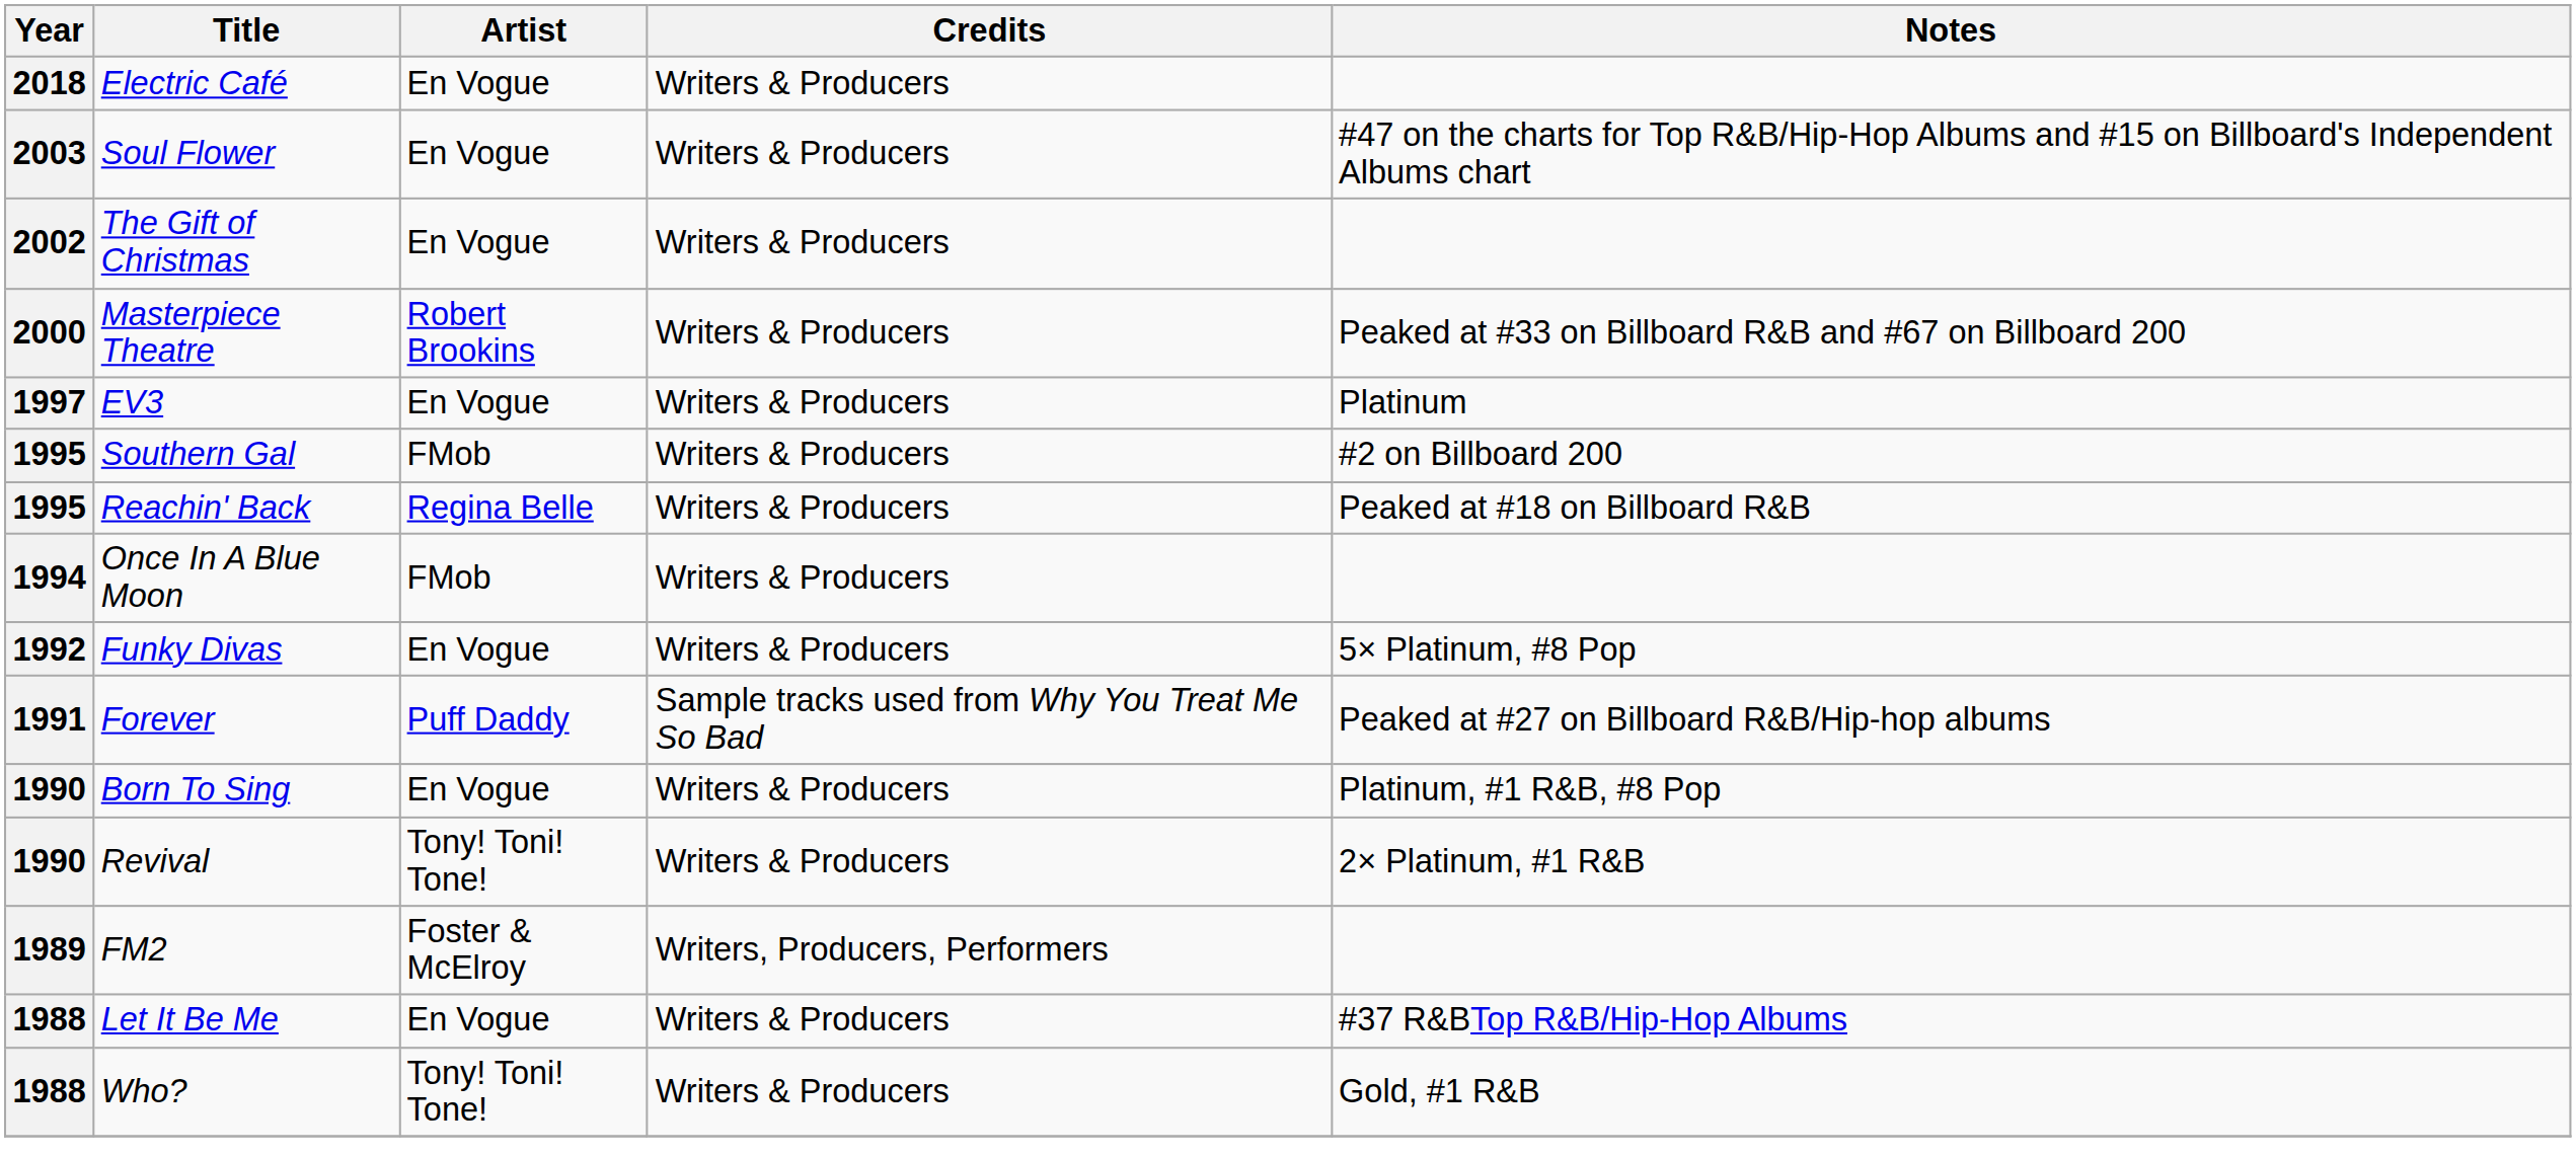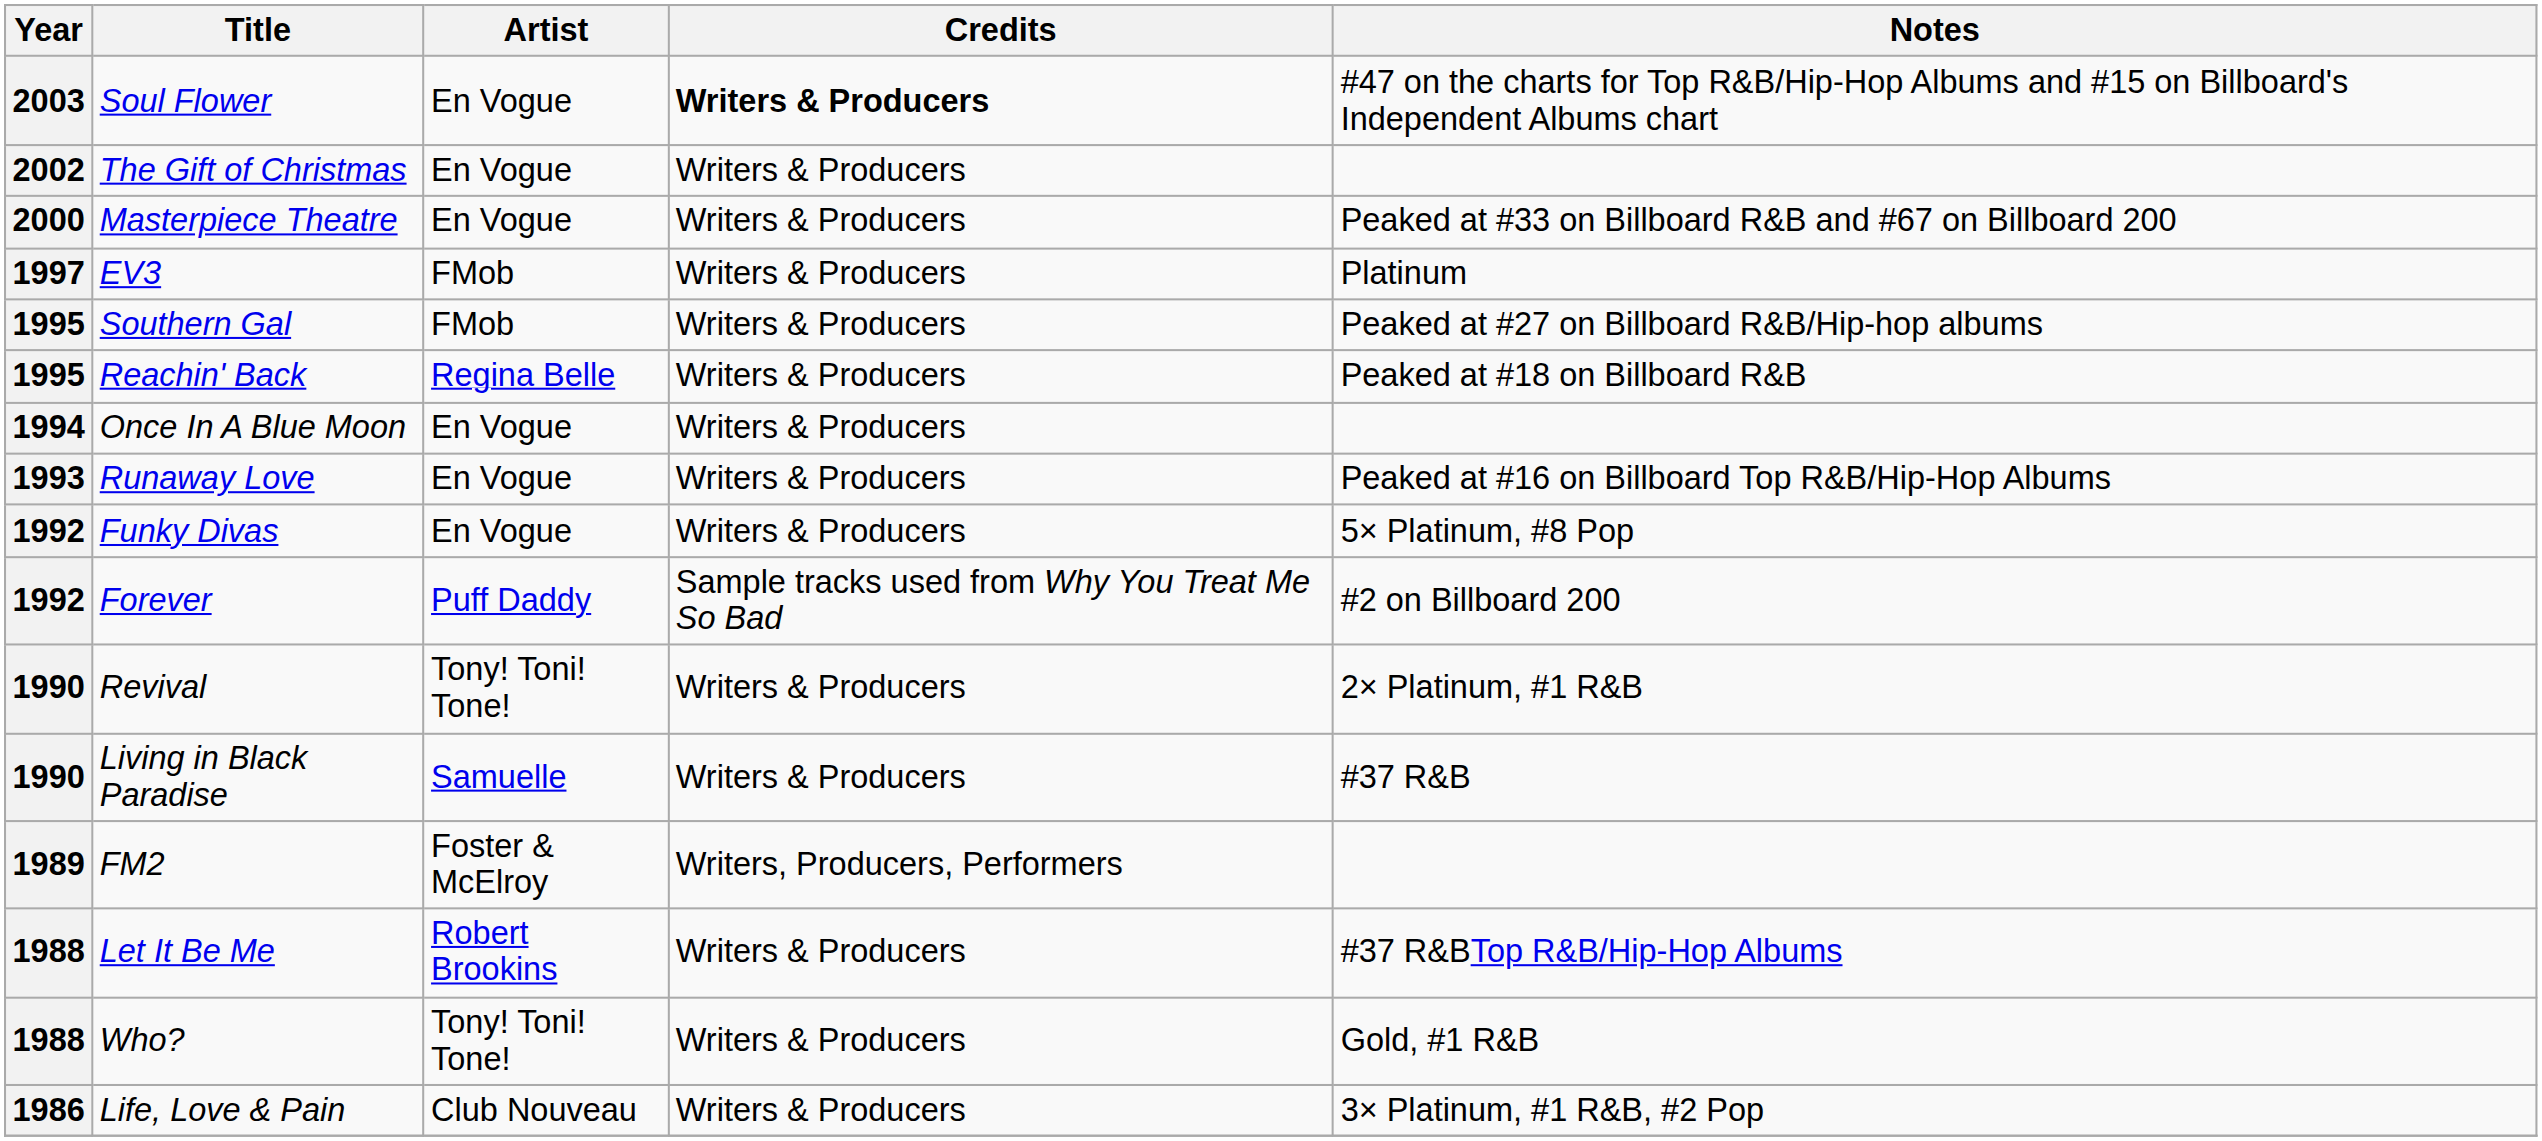- row: 2018 | Electric Café | En Vogue | Writers & Producers
Soul Flower | Credits: normal -> bold
Masterpiece Theatre | Artist: Robert Brookins -> En Vogue
EV3 | Artist: En Vogue -> FMob
Southern Gal | Notes: #2 on Billboard 200 -> Peaked at #27 on Billboard R&B/Hip-hop albums
Once In A Blue Moon | Artist: FMob -> En Vogue
+ row: 1993 | Runaway Love | En Vogue | Writers & Producers | Peaked at #16 on Billboard Top R&B/Hip-Hop Albums
Forever | Year: 1991 -> 1992
Forever | Notes: Peaked at #27 on Billboard R&B/Hip-hop albums -> #2 on Billboard 200
- row: 1990 | Born To Sing | En Vogue | Writers & Producers | Platinum, #1 R&B, #8 Pop
+ row: 1990 | Living in Black Paradise | Samuelle | Writers & Producers | #37 R&B
Let It Be Me | Artist: En Vogue -> Robert Brookins
+ row: 1986 | Life, Love & Pain | Club Nouveau | Writers & Producers | 3× Platinum, #1 R&B, #2 Pop
